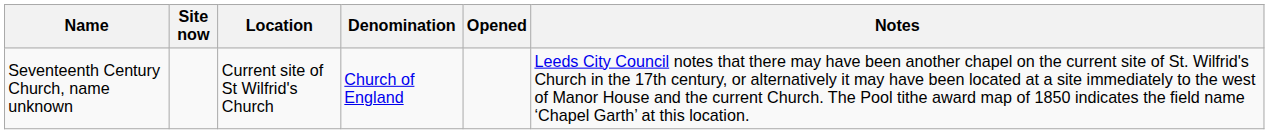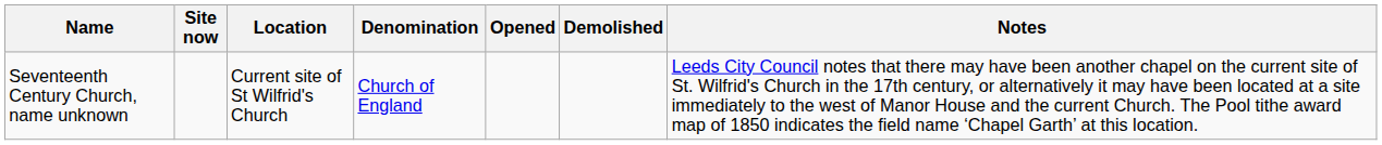+ column: Demolished
